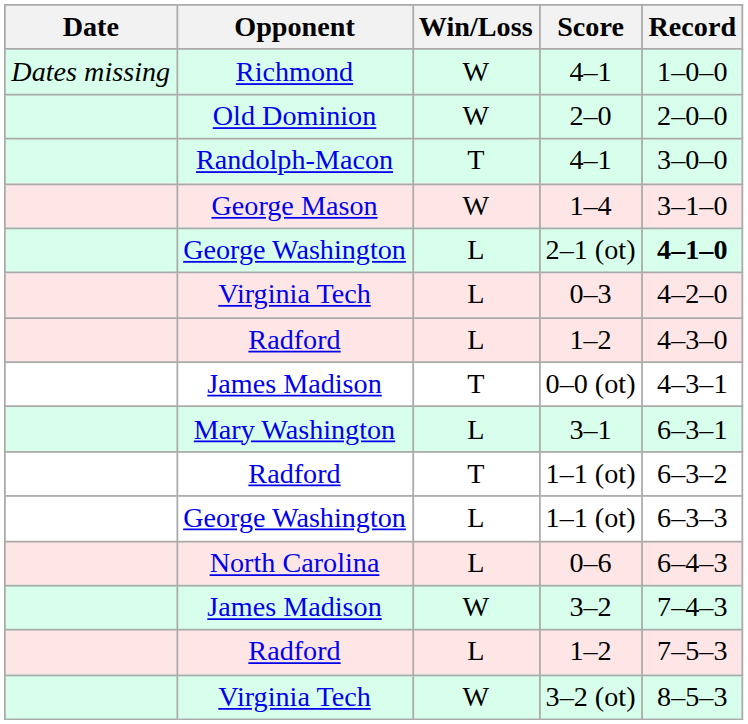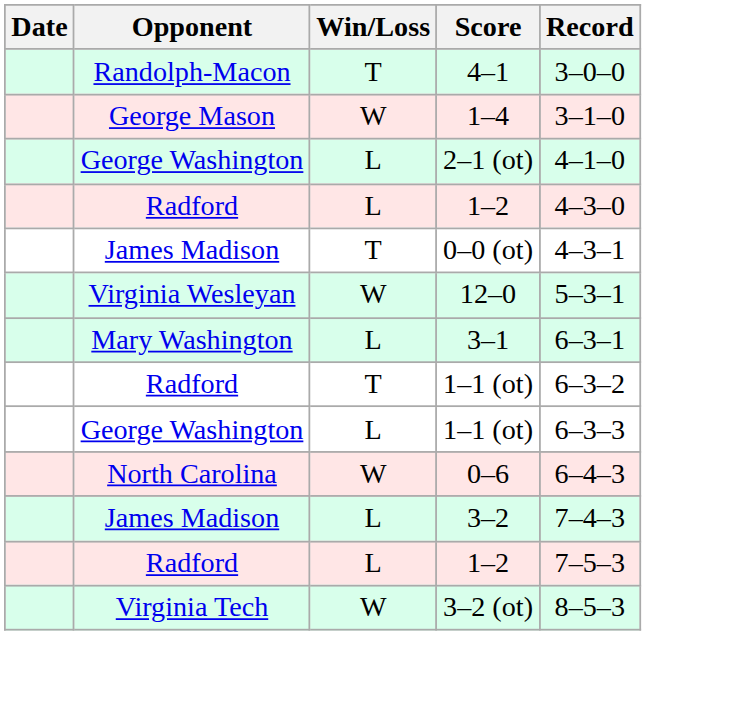- row: Dates missing | Richmond | W | 4–1 | 1–0–0
- row: Old Dominion | W | 2–0 | 2–0–0
2–1 (ot) | Record: bold -> normal
- row: Virginia Tech | L | 0–3 | 4–2–0
+ row: Virginia Wesleyan | W | 12–0 | 5–3–1
0–6 | Win/Loss: L -> W
3–2 | Win/Loss: W -> L
